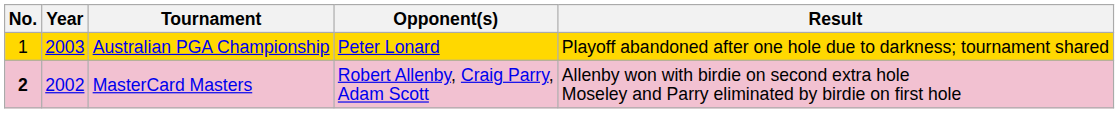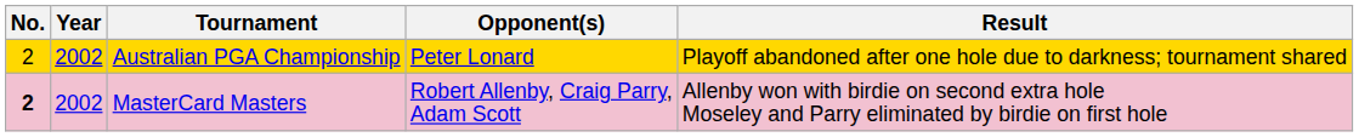Australian PGA Championship | No.: 1 -> 2
Australian PGA Championship | Year: 2003 -> 2002
